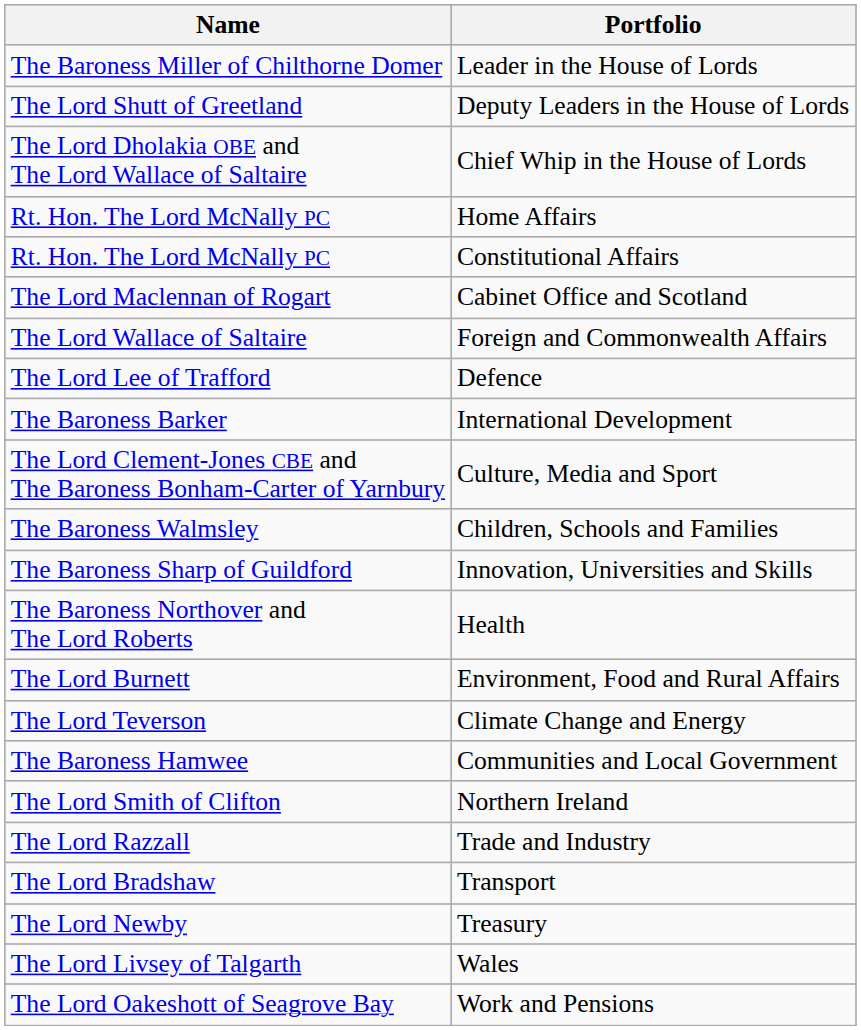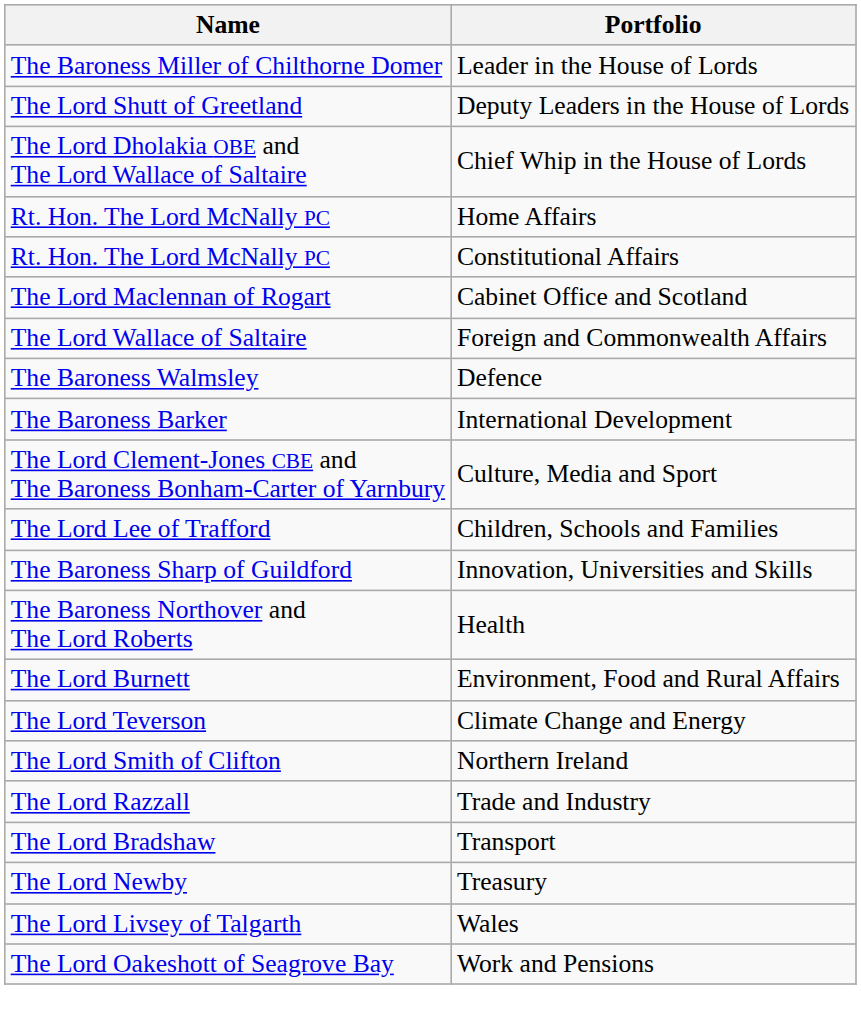Defence | Name: The Lord Lee of Trafford -> The Baroness Walmsley
Children, Schools and Families | Name: The Baroness Walmsley -> The Lord Lee of Trafford
- row: The Baroness Hamwee | Communities and Local Government
